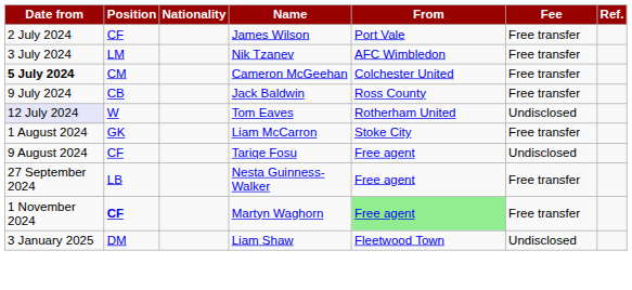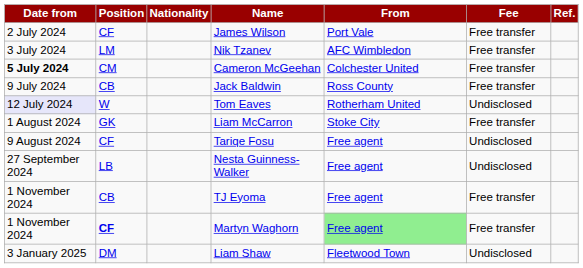Nesta Guinness-Walker | Fee: Free transfer -> Undisclosed
+ row: 1 November 2024 | CB | TJ Eyoma | Free agent | Free transfer
